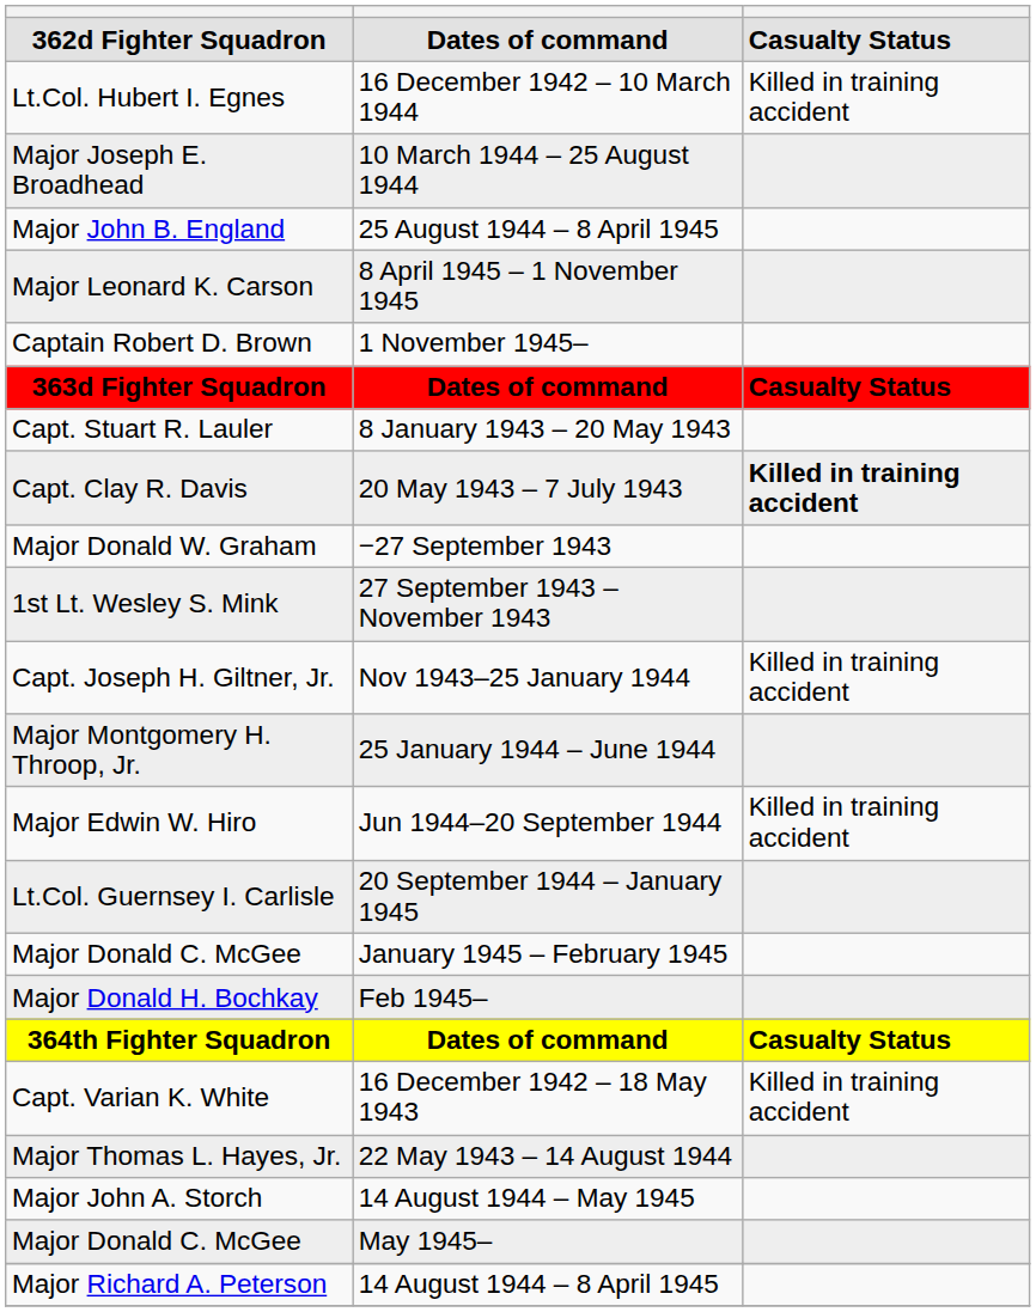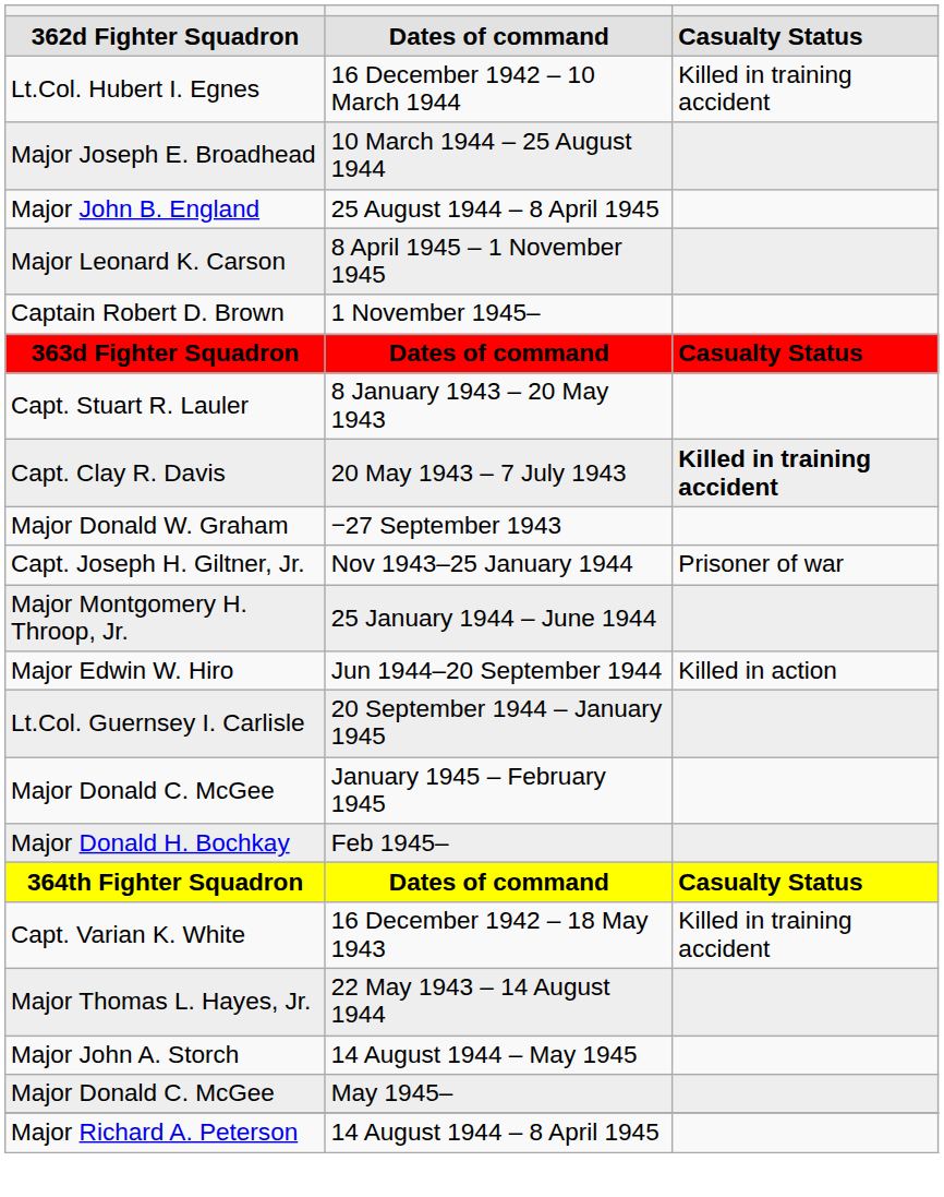- row: 1st Lt. Wesley S. Mink | 27 September 1943 – November 1943
Capt. Joseph H. Giltner, Jr. | column 3: Killed in training accident -> Prisoner of war
Major Edwin W. Hiro | column 3: Killed in training accident -> Killed in action
